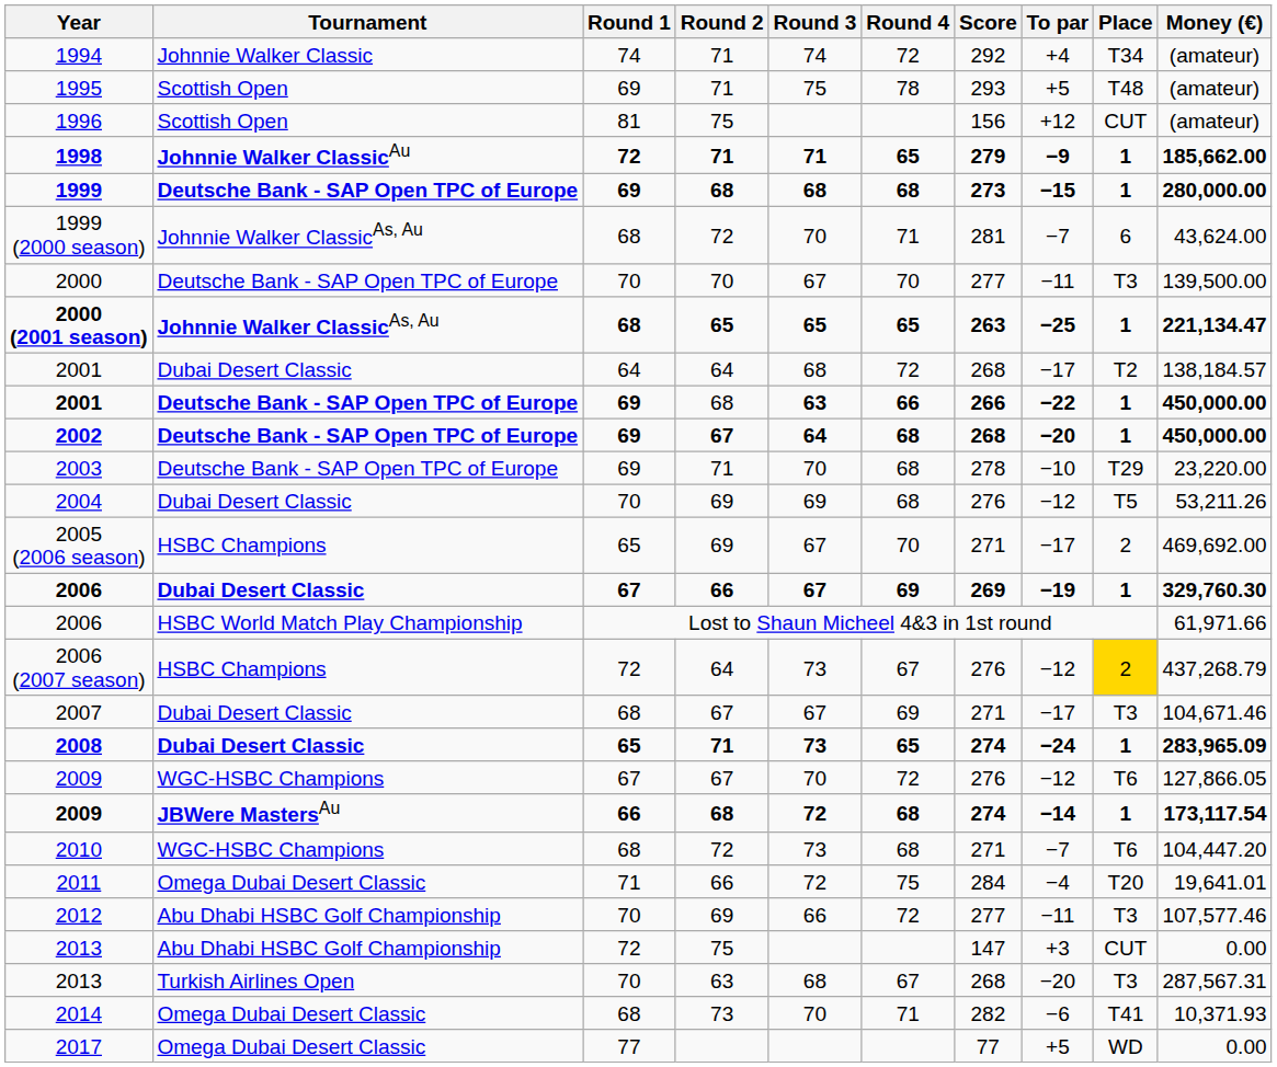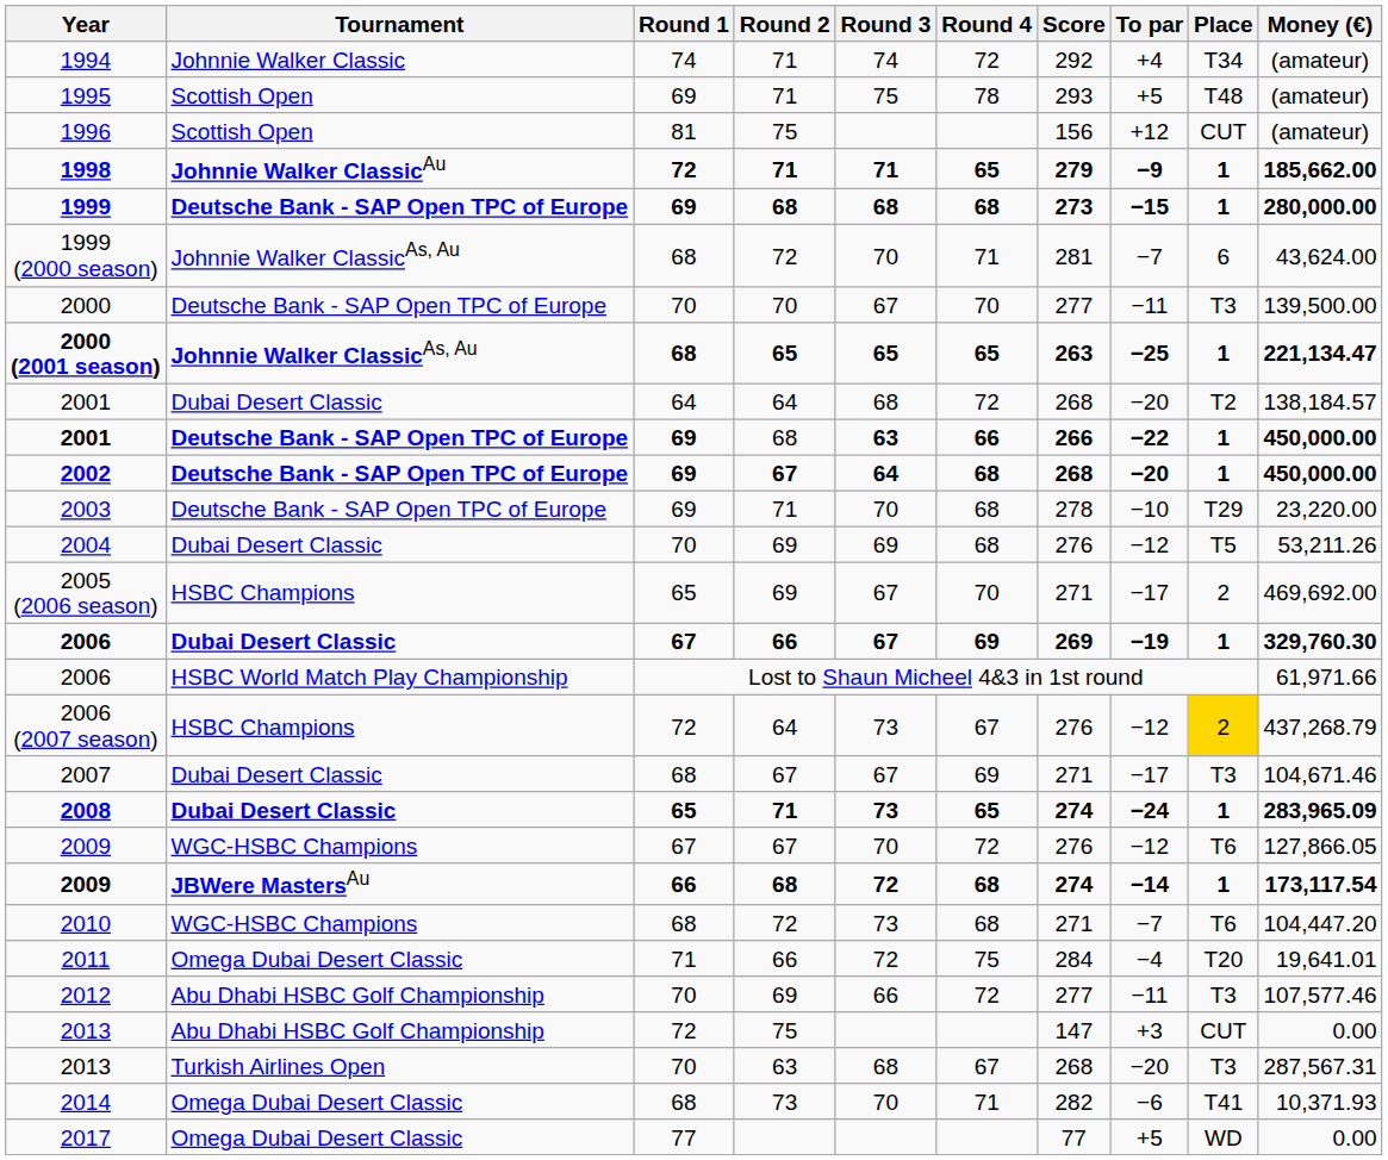2001 / 64 | To par: −17 -> −20
